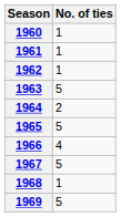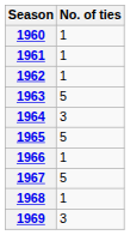1964 | No. of ties: 2 -> 3
1966 | No. of ties: 4 -> 1
1969 | No. of ties: 5 -> 3
